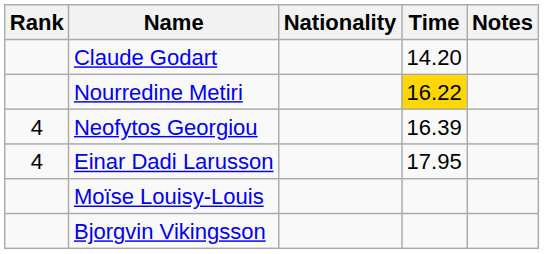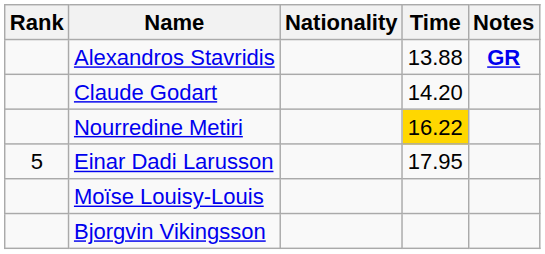+ row: Alexandros Stavridis | 13.88 | GR
- row: 4 | Neofytos Georgiou | 16.39
Einar Dadi Larusson | Rank: 4 -> 5
